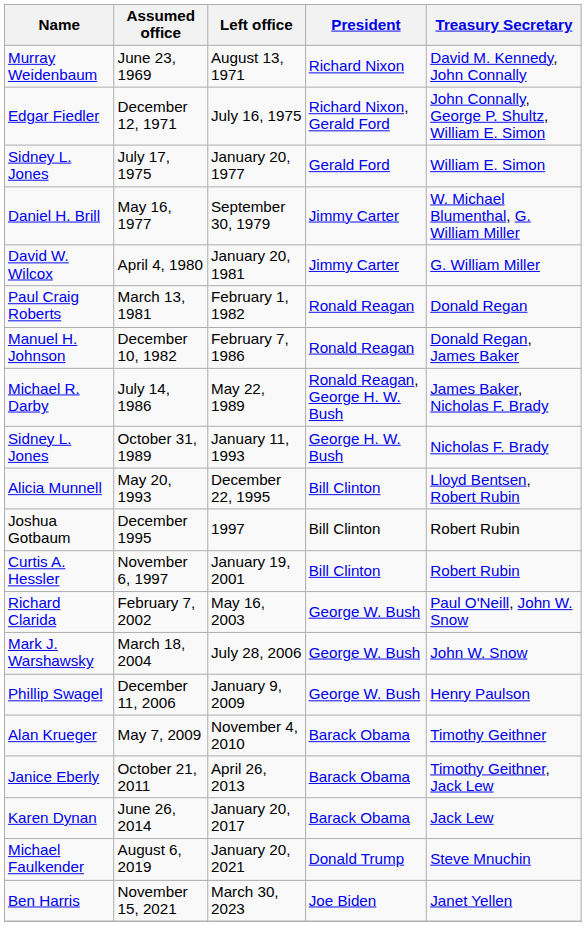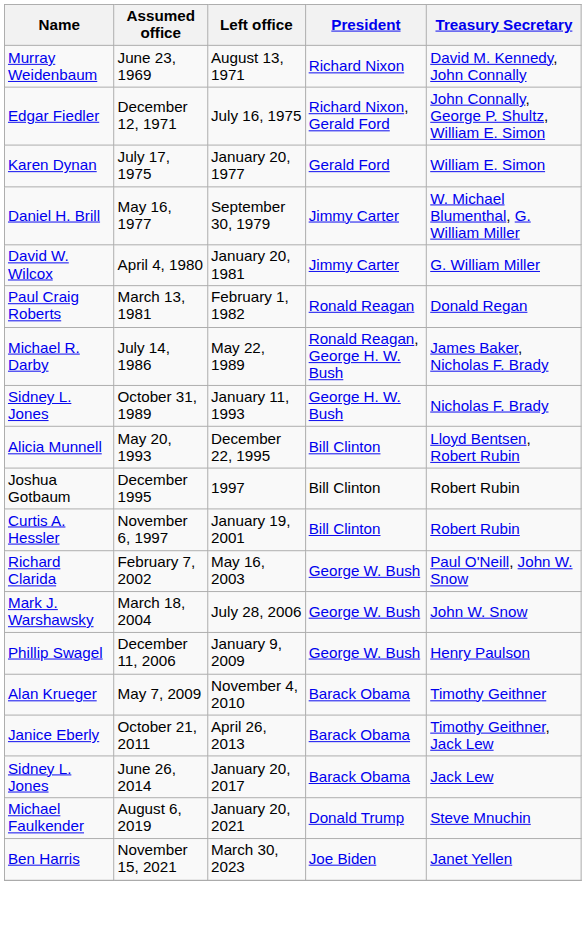July 17, 1975 | Name: Sidney L. Jones -> Karen Dynan
- row: Manuel H. Johnson | December 10, 1982 | February 7, 1986 | Ronald Reagan | Donald Regan, James Baker
June 26, 2014 | Name: Karen Dynan -> Sidney L. Jones
